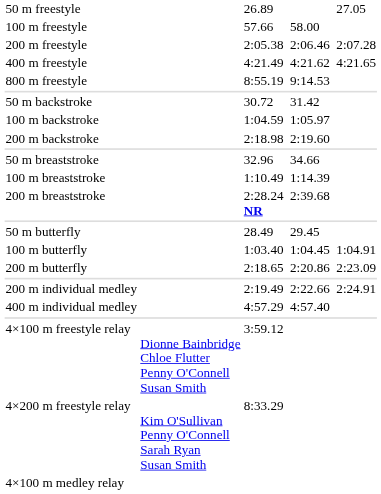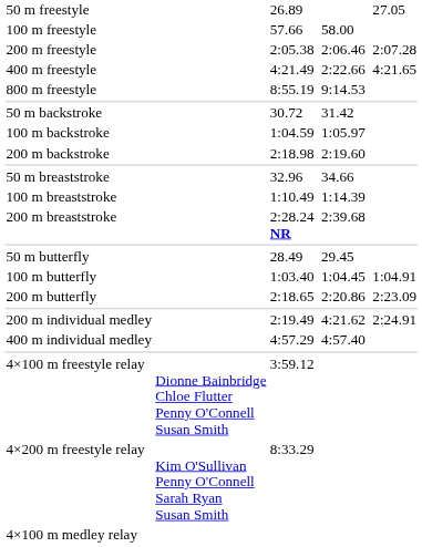400 m freestyle | column 5: 4:21.62 -> 2:22.66
200 m individual medley | column 5: 2:22.66 -> 4:21.62
